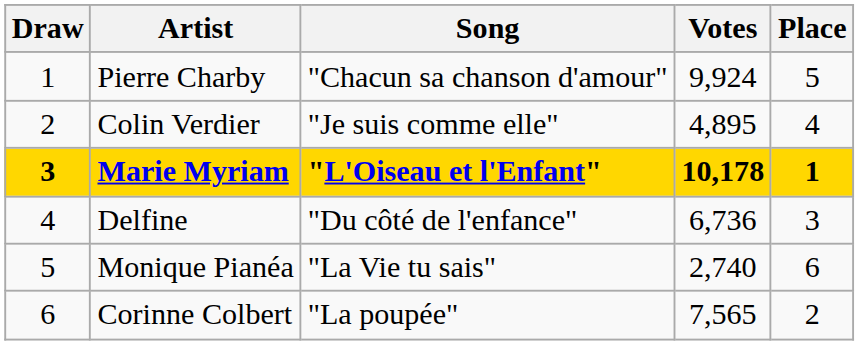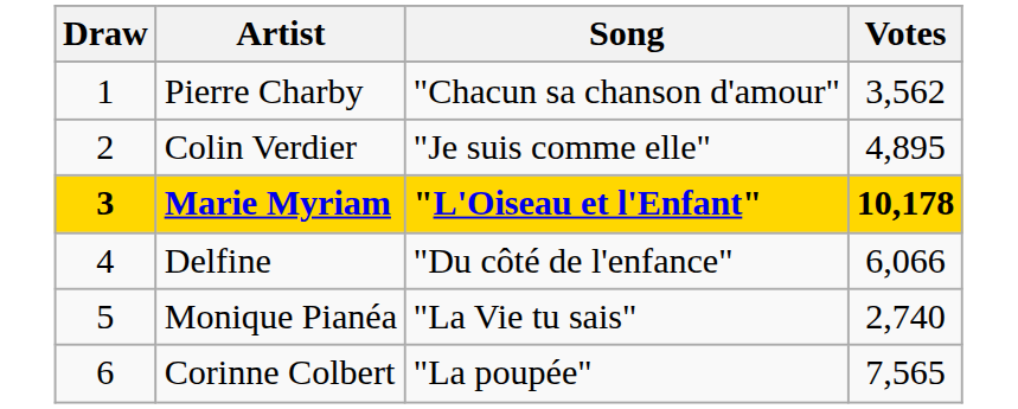- column: Place | 5 | 4 | 1 | 3 | 6 | 2
Pierre Charby | Votes: 9,924 -> 3,562
Delfine | Votes: 6,736 -> 6,066
